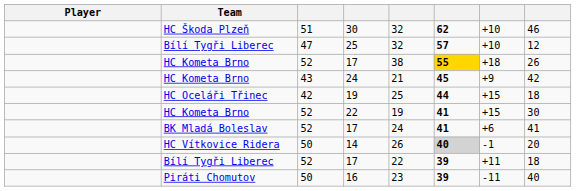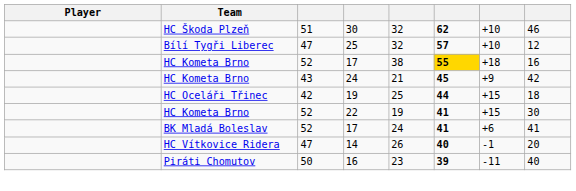HC Kometa Brno / 17 | column 8: 26 -> 16
14 | column 3: 50 -> 47
14 | column 6: lightgrey background -> no background
- row: Bílí Tygři Liberec | 52 | 17 | 22 | 39 | +11 | 18
